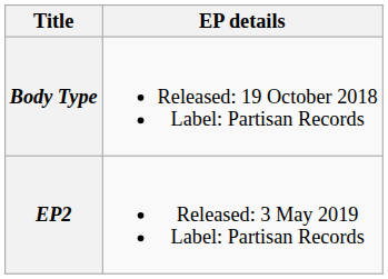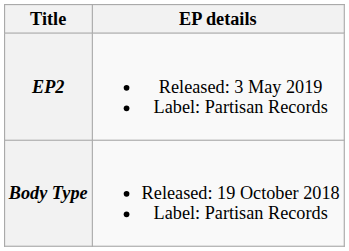rows swapped: Body Type <-> EP2
